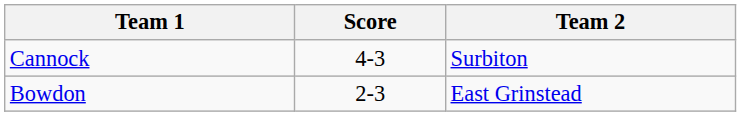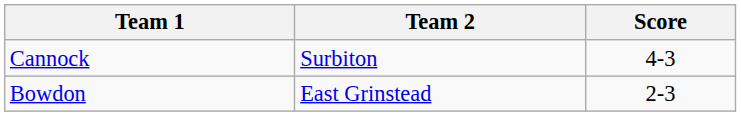columns swapped: Team 2 <-> Score
